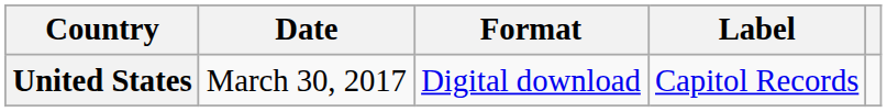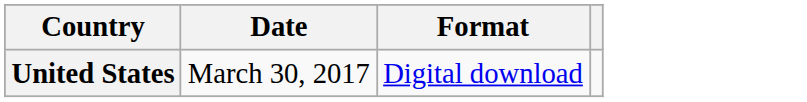- column: Label | Capitol Records
